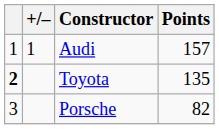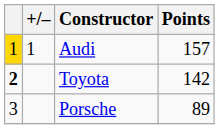Audi | column 1: no background -> gold background
Toyota | Points: 135 -> 142
Porsche | Points: 82 -> 89
